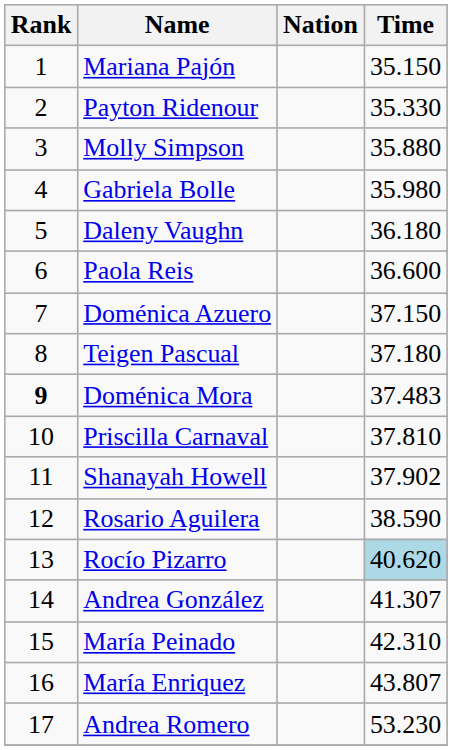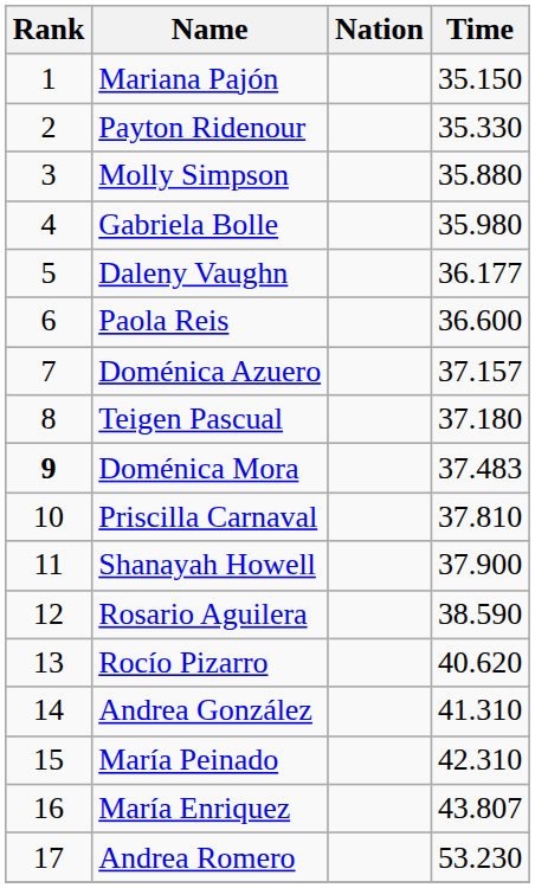Daleny Vaughn | Time: 36.180 -> 36.177
Doménica Azuero | Time: 37.150 -> 37.157
Shanayah Howell | Time: 37.902 -> 37.900
Rocío Pizarro | Time: lightblue background -> no background
Andrea González | Time: 41.307 -> 41.310
